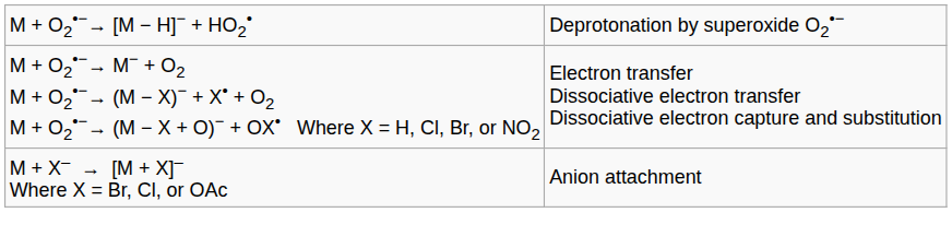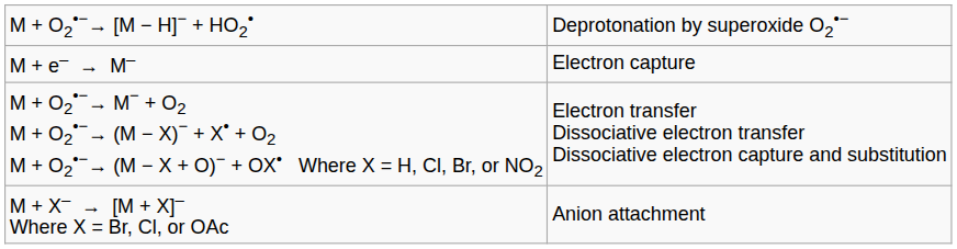+ row: M + e– → M– | Electron capture
